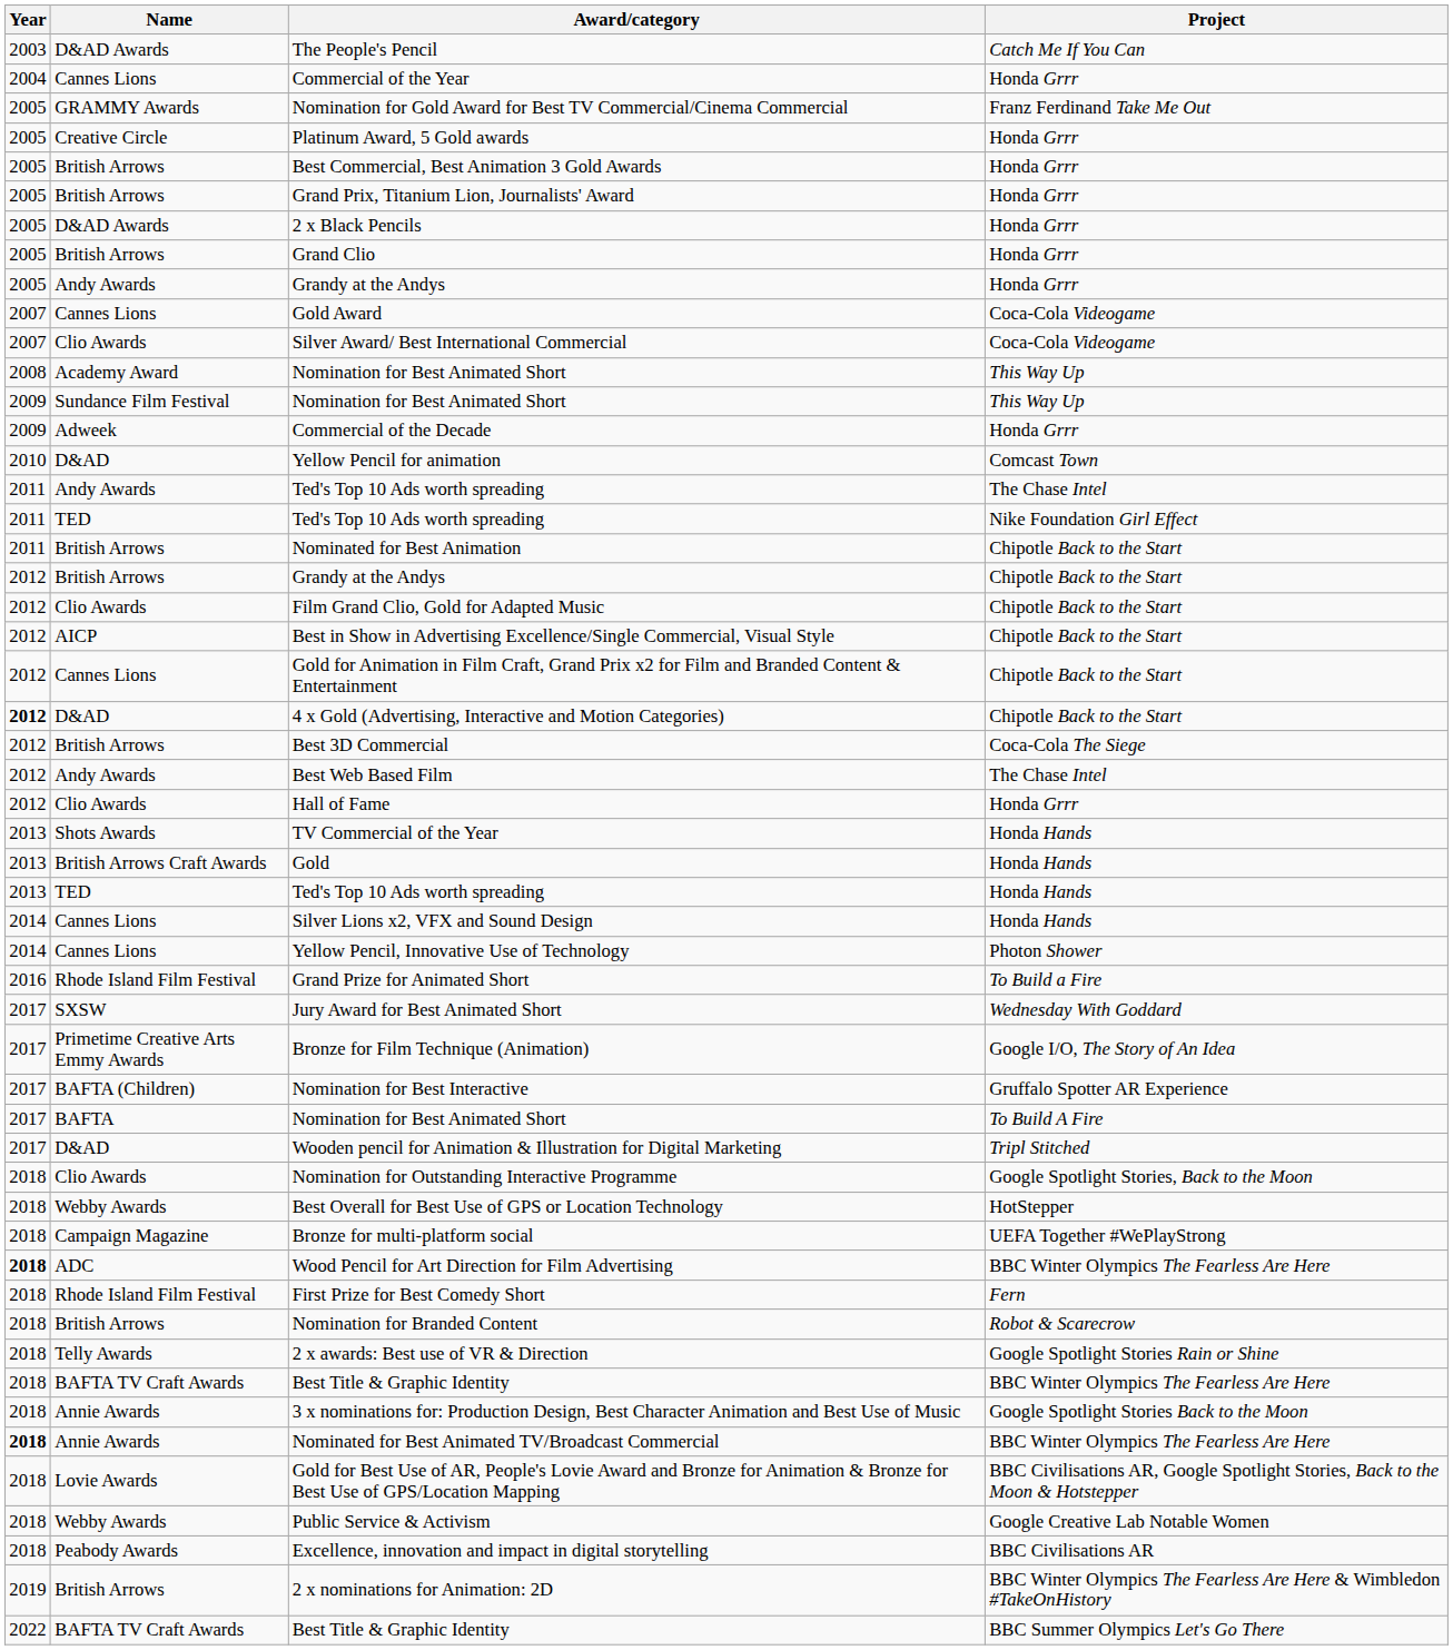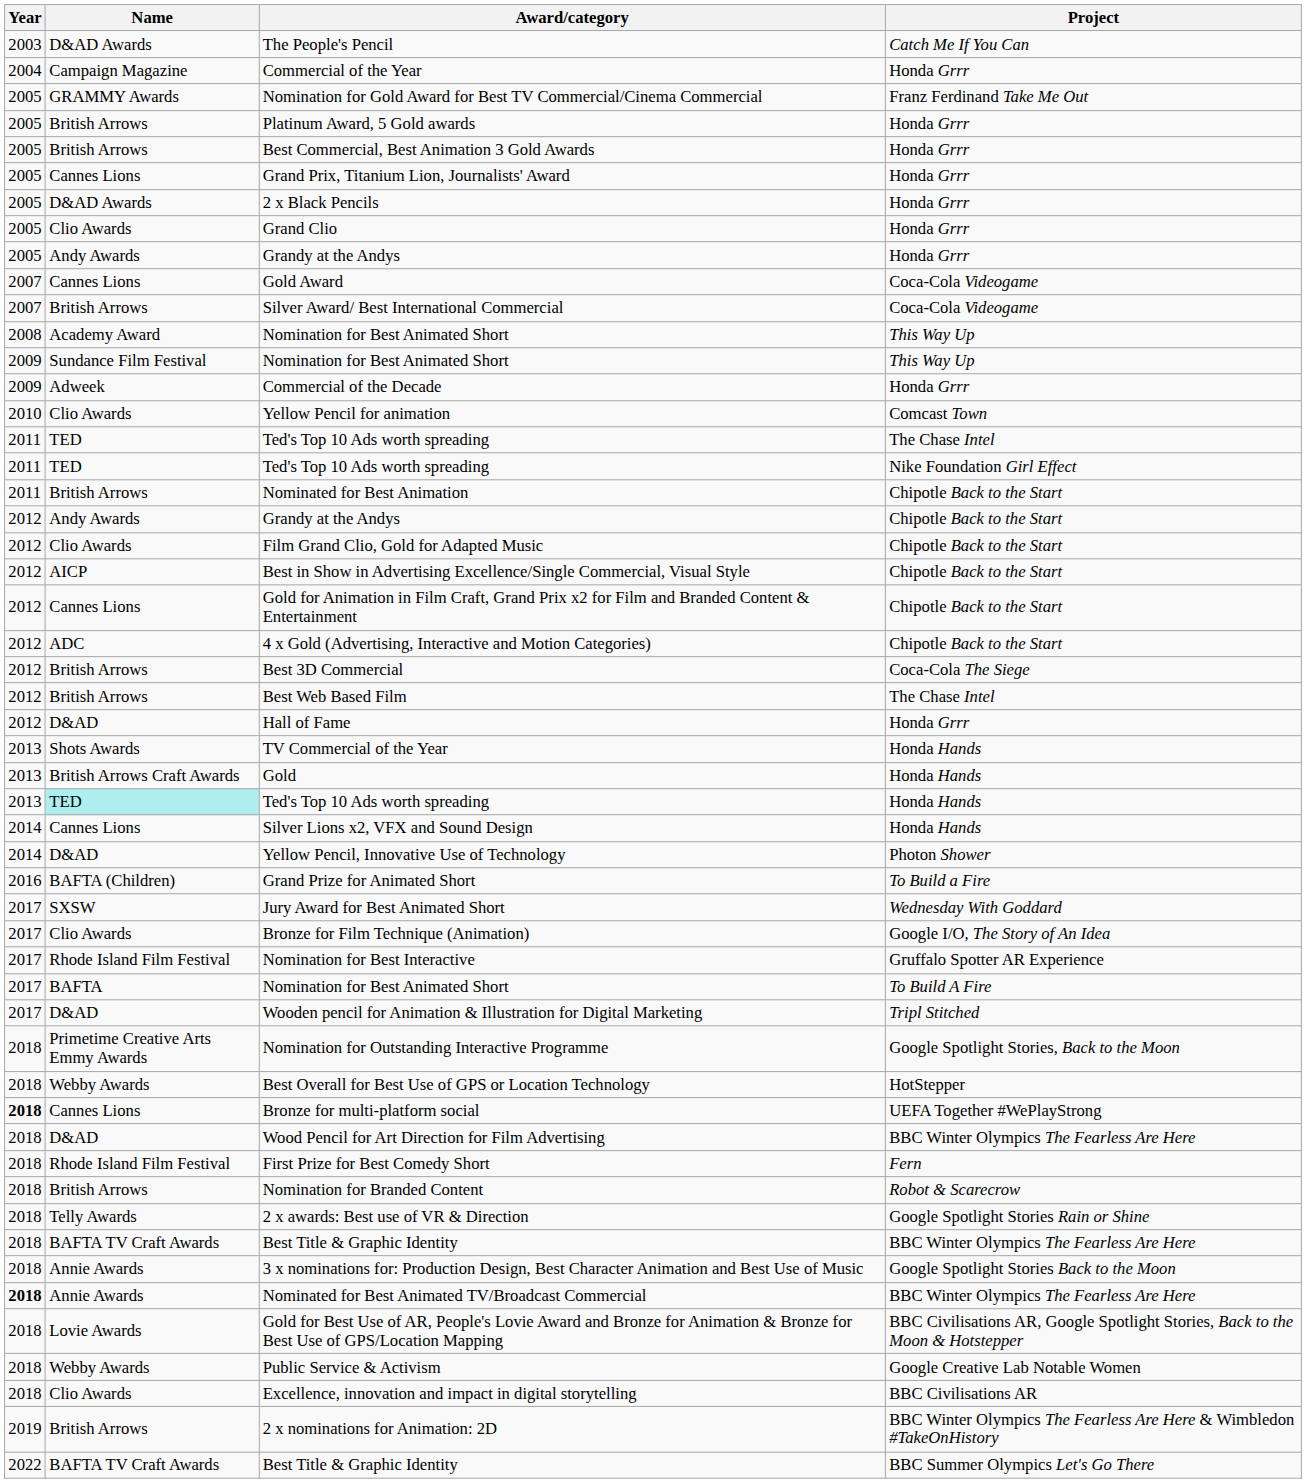Commercial of the Year | Name: Cannes Lions -> Campaign Magazine
Platinum Award, 5 Gold awards | Name: Creative Circle -> British Arrows
Grand Prix, Titanium Lion, Journalists' Award | Name: British Arrows -> Cannes Lions
Grand Clio | Name: British Arrows -> Clio Awards
Silver Award/ Best International Commercial | Name: Clio Awards -> British Arrows
Yellow Pencil for animation | Name: D&AD -> Clio Awards
Ted's Top 10 Ads worth spreading / The Chase Intel | Name: Andy Awards -> TED
Grandy at the Andys / Chipotle Back to the Start | Name: British Arrows -> Andy Awards
4 x Gold (Advertising, Interactive and Motion Categories) | Year: bold -> normal
4 x Gold (Advertising, Interactive and Motion Categories) | Name: D&AD -> ADC
Best Web Based Film | Name: Andy Awards -> British Arrows
Hall of Fame | Name: Clio Awards -> D&AD
Ted's Top 10 Ads worth spreading / Honda Hands | Name: no background -> paleturquoise background
Yellow Pencil, Innovative Use of Technology | Name: Cannes Lions -> D&AD
Grand Prize for Animated Short | Name: Rhode Island Film Festival -> BAFTA (Children)
Bronze for Film Technique (Animation) | Name: Primetime Creative Arts Emmy Awards -> Clio Awards
Nomination for Best Interactive | Name: BAFTA (Children) -> Rhode Island Film Festival
Nomination for Outstanding Interactive Programme | Name: Clio Awards -> Primetime Creative Arts Emmy Awards
Bronze for multi-platform social | Year: normal -> bold
Bronze for multi-platform social | Name: Campaign Magazine -> Cannes Lions
Wood Pencil for Art Direction for Film Advertising | Year: bold -> normal
Wood Pencil for Art Direction for Film Advertising | Name: ADC -> D&AD
Excellence, innovation and impact in digital storytelling | Name: Peabody Awards -> Clio Awards
